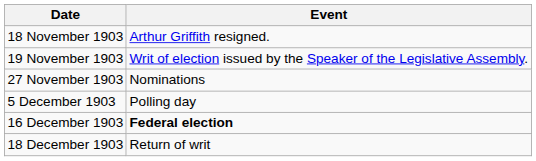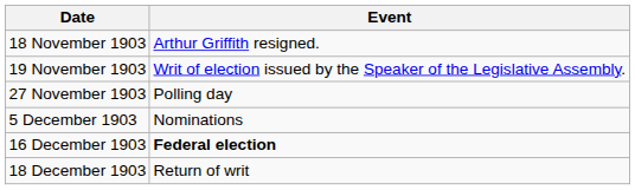27 November 1903 | Event: Nominations -> Polling day
5 December 1903 | Event: Polling day -> Nominations
